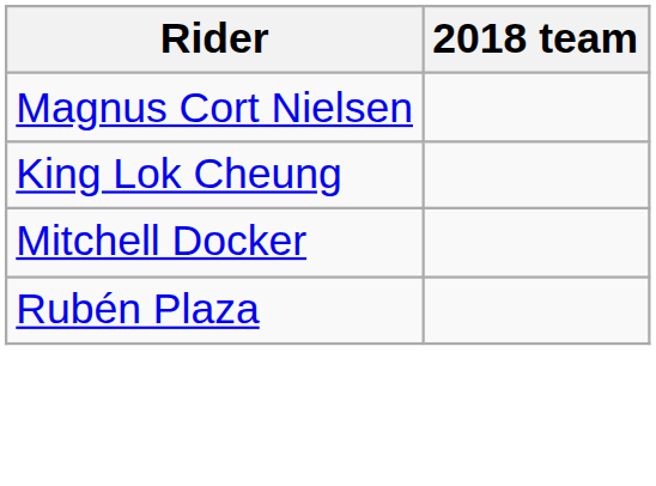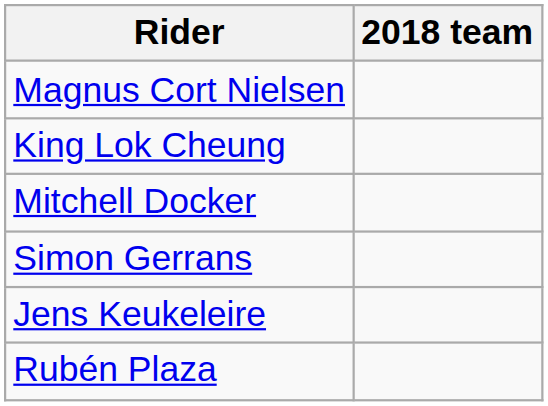+ row: Simon Gerrans
+ row: Jens Keukeleire
